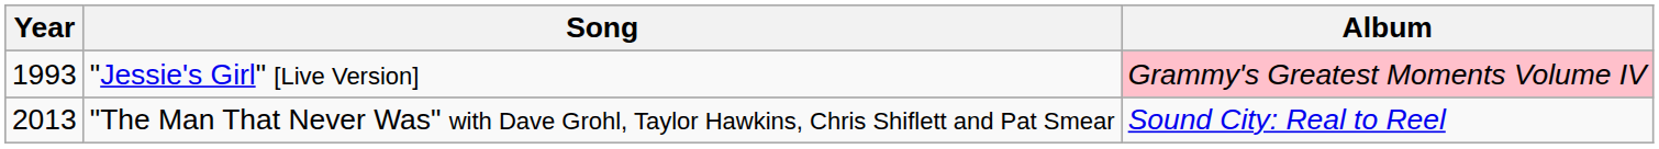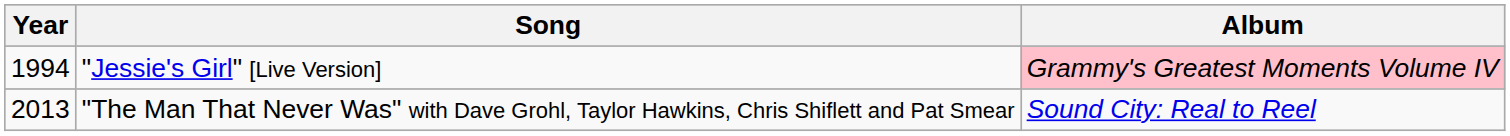"Jessie's Girl" [Live Version] | Year: 1993 -> 1994
